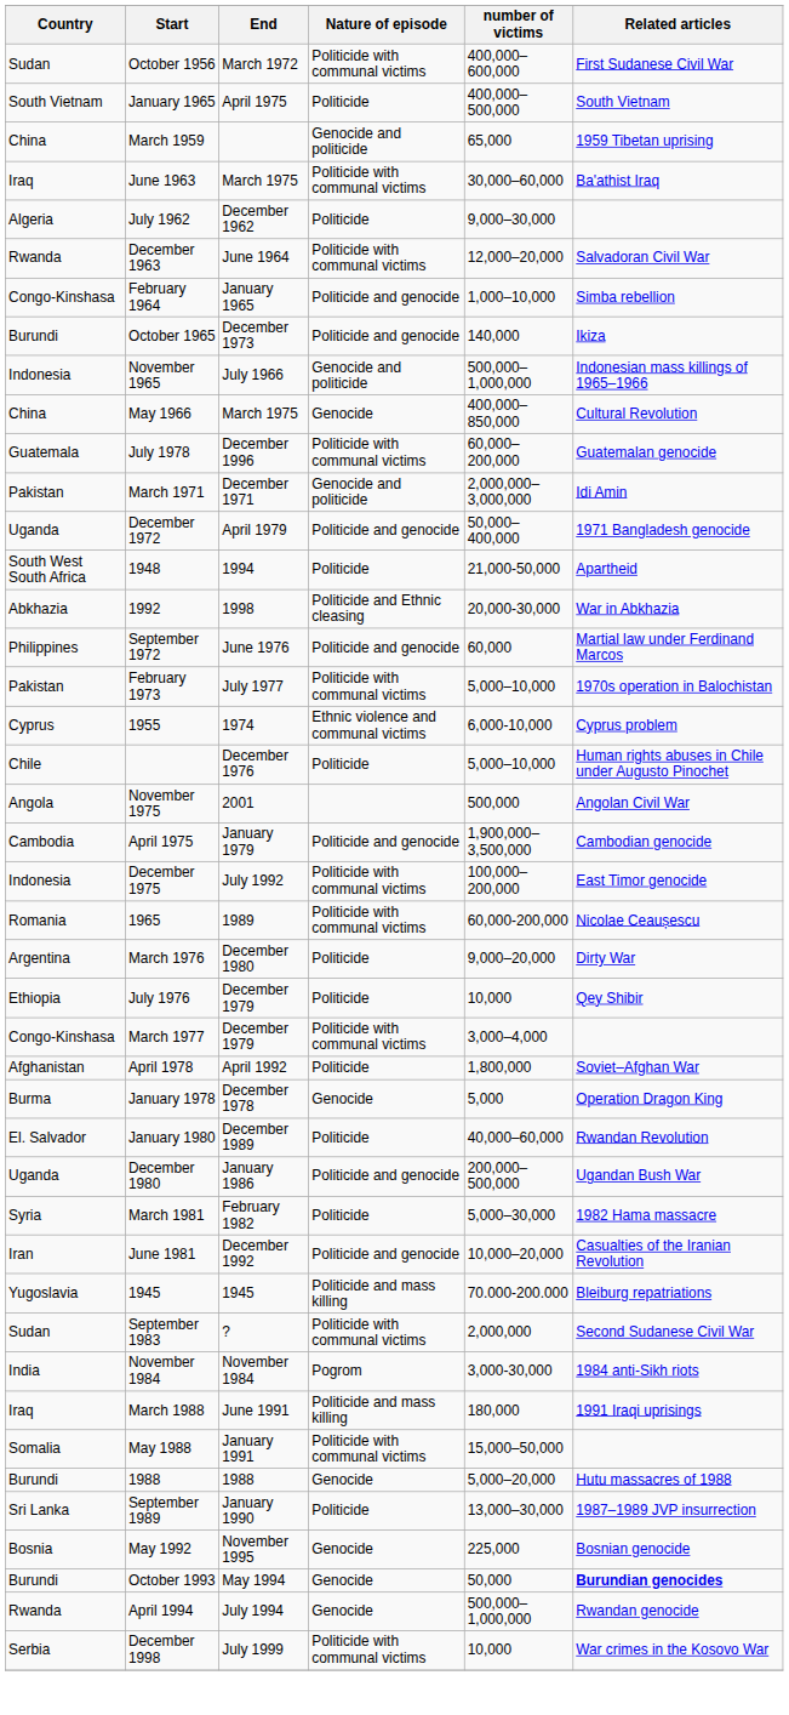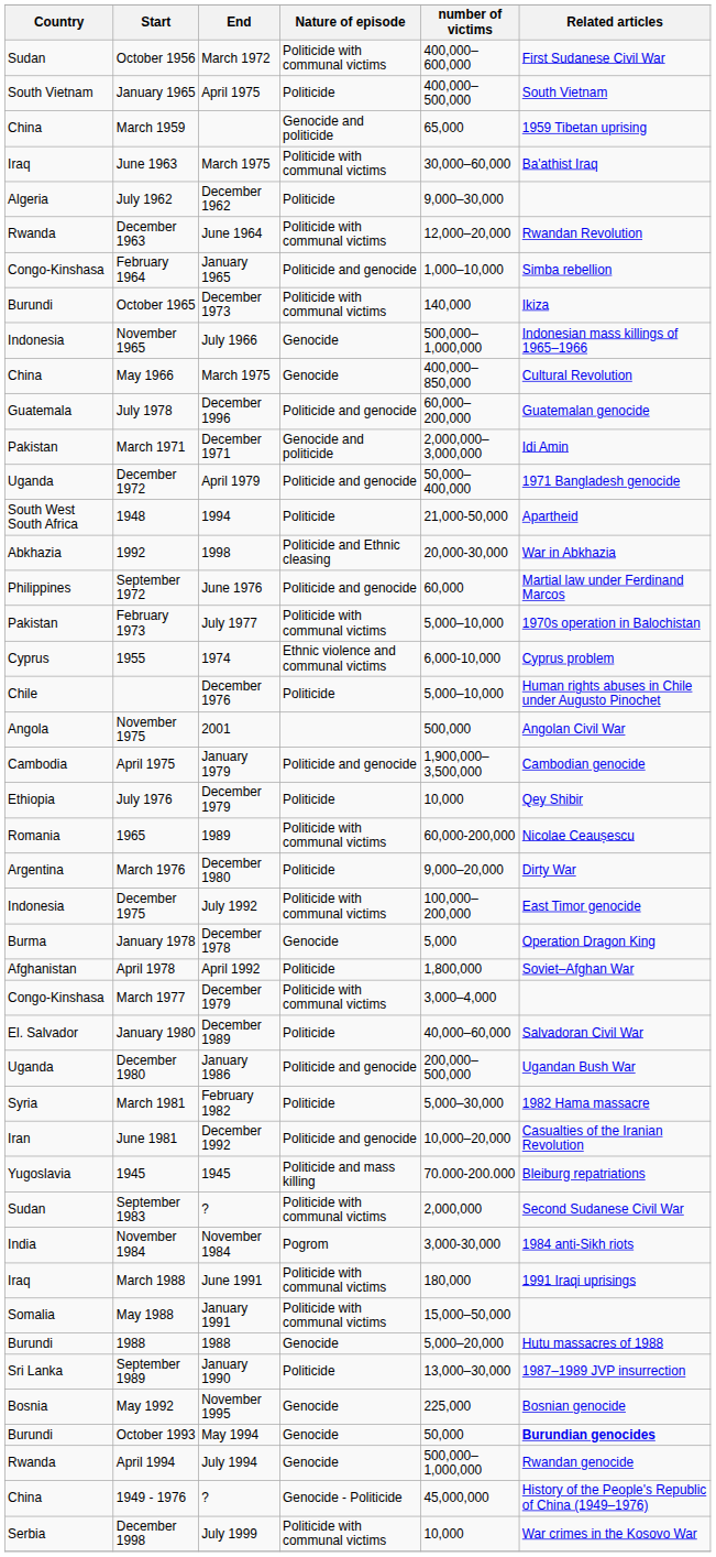December 1963 | Related articles: Salvadoran Civil War -> Rwandan Revolution
October 1965 | Nature of episode: Politicide and genocide -> Politicide with communal victims
November 1965 | Nature of episode: Genocide and politicide -> Genocide
July 1978 | Nature of episode: Politicide with communal victims -> Politicide and genocide
rows swapped: December 1975 <-> July 1976
rows swapped: March 1977 <-> January 1978
January 1980 | Related articles: Rwandan Revolution -> Salvadoran Civil War
March 1988 | Nature of episode: Politicide and mass killing -> Politicide with communal victims
+ row: China | 1949 - 1976 | ? | Genocide - Politicide | 45,000,000 | History of the People's Republic of China (1949–1976)
